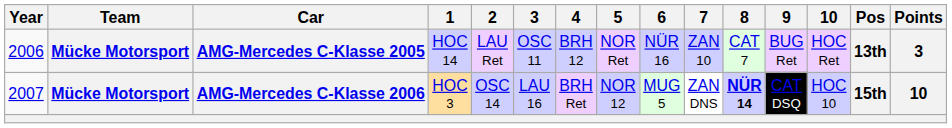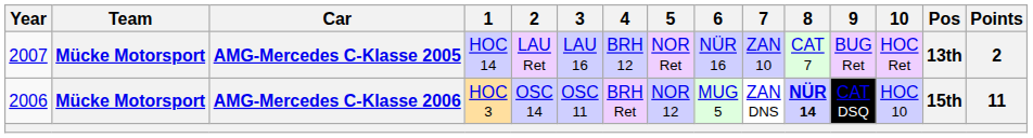AMG-Mercedes C-Klasse 2005 | Year: 2006 -> 2007
AMG-Mercedes C-Klasse 2005 | 3: OSC 11 -> LAU 16
AMG-Mercedes C-Klasse 2005 | Points: 3 -> 2
AMG-Mercedes C-Klasse 2006 | Year: 2007 -> 2006
AMG-Mercedes C-Klasse 2006 | 3: LAU 16 -> OSC 11
AMG-Mercedes C-Klasse 2006 | Points: 10 -> 11
